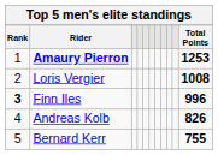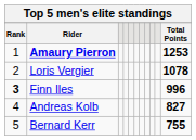Loris Vergier | Total Points: 1008 -> 1078
Andreas Kolb | Total Points: 826 -> 827
